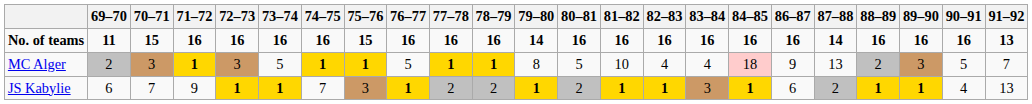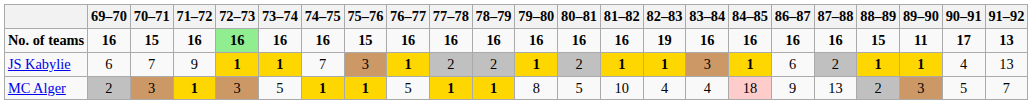No. of teams | 69–70: 11 -> 16
No. of teams | 72–73: no background -> lightgreen background
No. of teams | 79–80: 14 -> 16
No. of teams | 82–83: 16 -> 19
No. of teams | 87–88: 14 -> 16
No. of teams | 88–89: 16 -> 15
No. of teams | 89–90: 16 -> 11
No. of teams | 90–91: 16 -> 17
rows swapped: MC Alger <-> JS Kabylie
